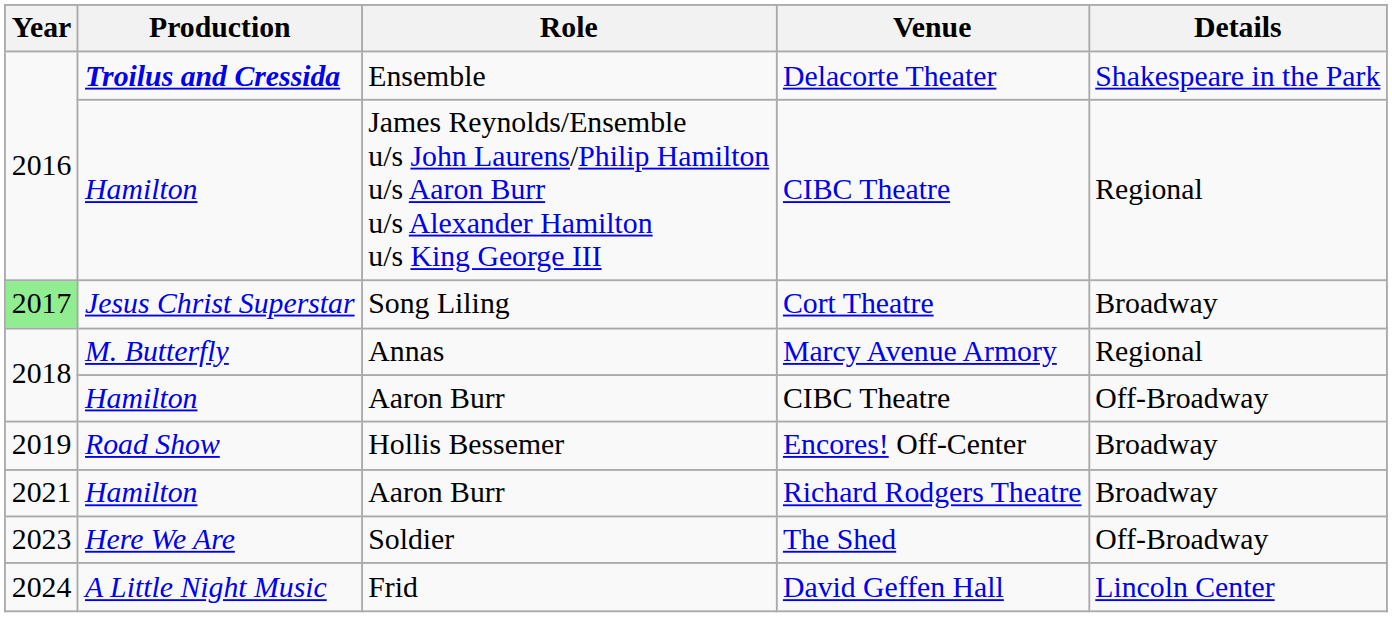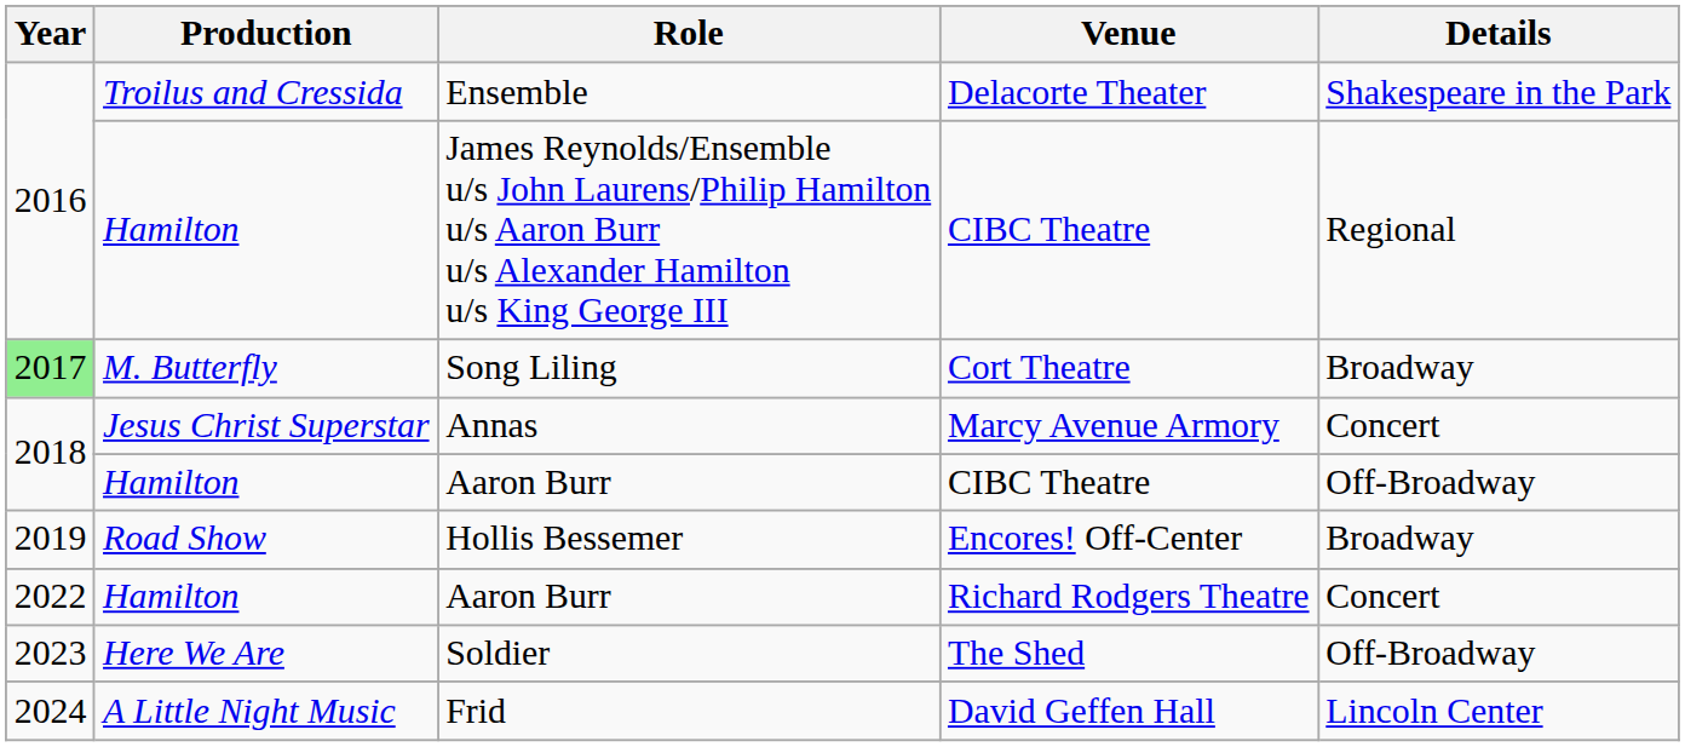Ensemble | Production: bold -> normal
Song Liling | Production: Jesus Christ Superstar -> M. Butterfly
Annas | Production: M. Butterfly -> Jesus Christ Superstar
Annas | Details: Regional -> Concert
Aaron Burr / Richard Rodgers Theatre | Year: 2021 -> 2022
Aaron Burr / Richard Rodgers Theatre | Details: Broadway -> Concert
